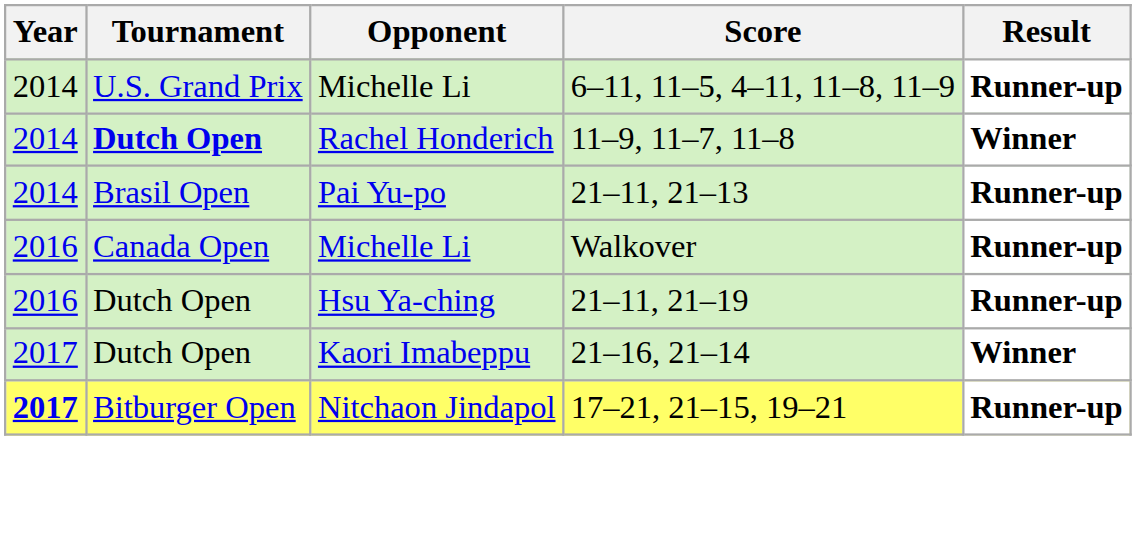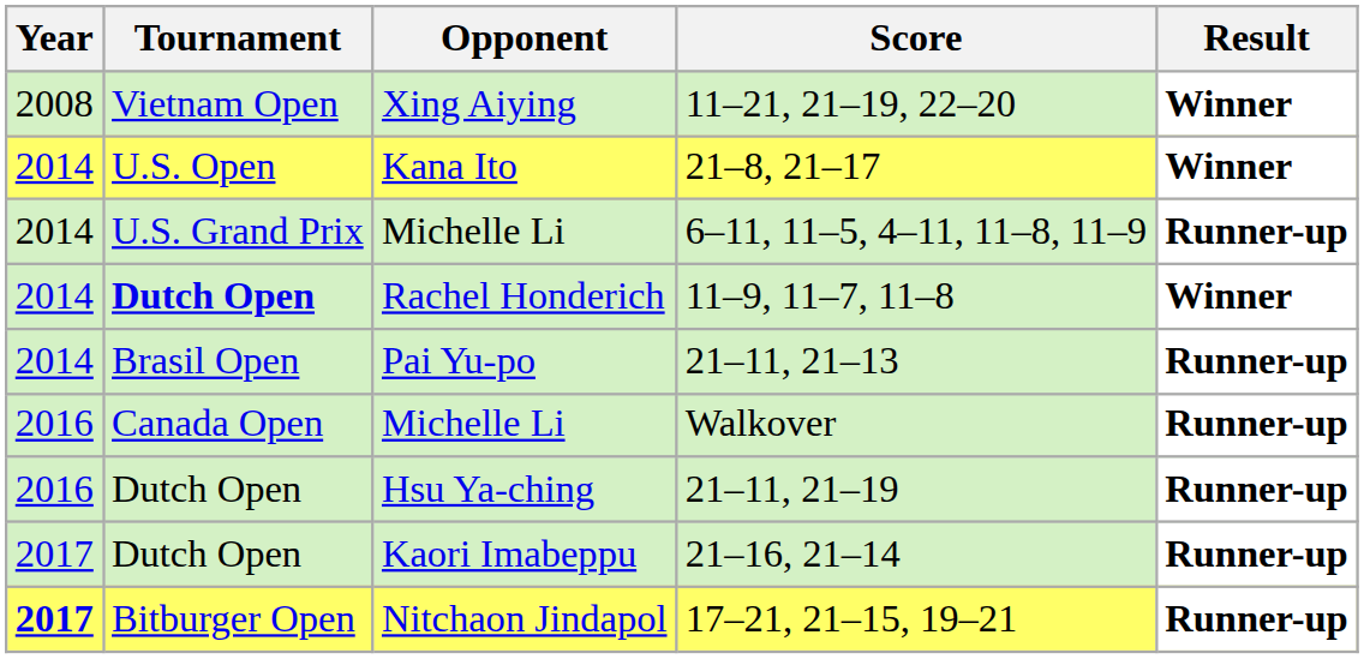+ row: 2008 | Vietnam Open | Xing Aiying | 11–21, 21–19, 22–20 | Winner
+ row: 2014 | U.S. Open | Kana Ito | 21–8, 21–17 | Winner
21–16, 21–14 | Result: Winner -> Runner-up
